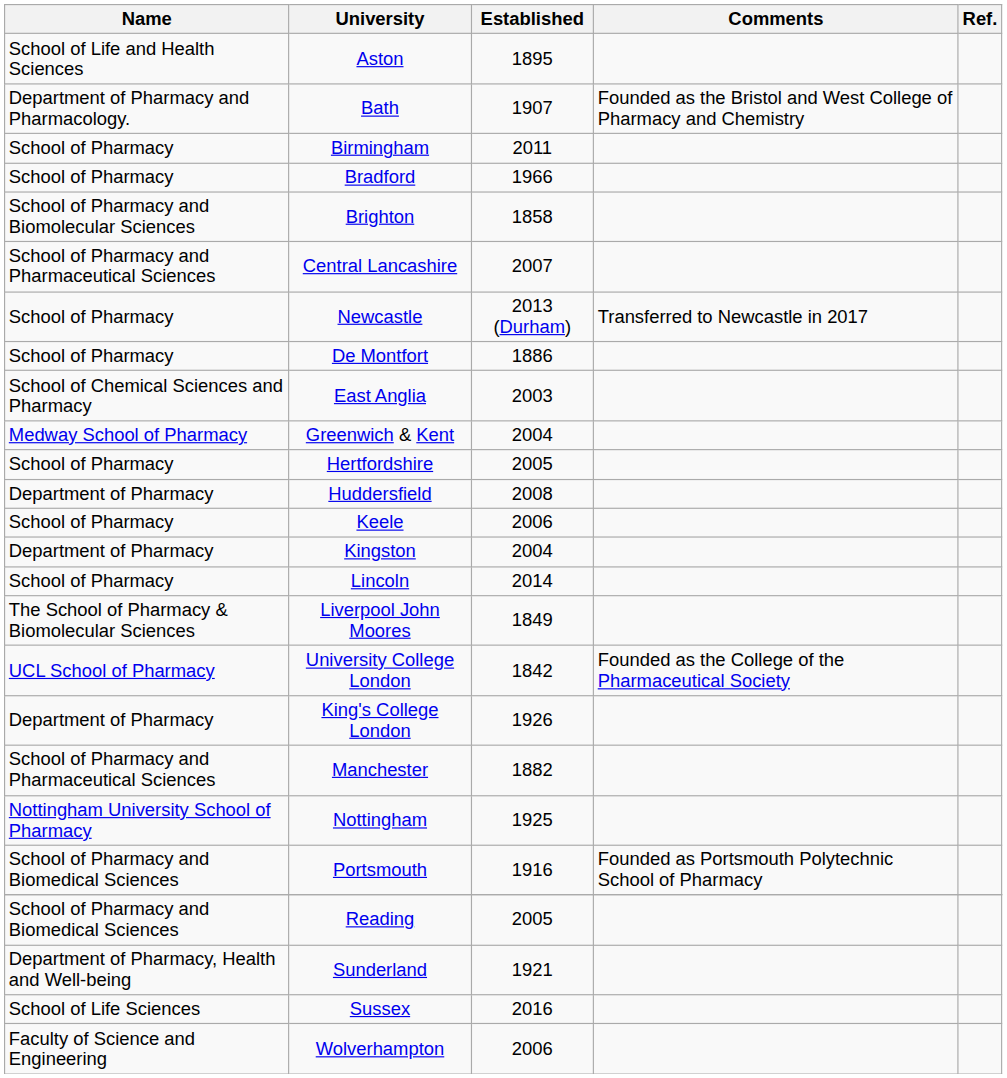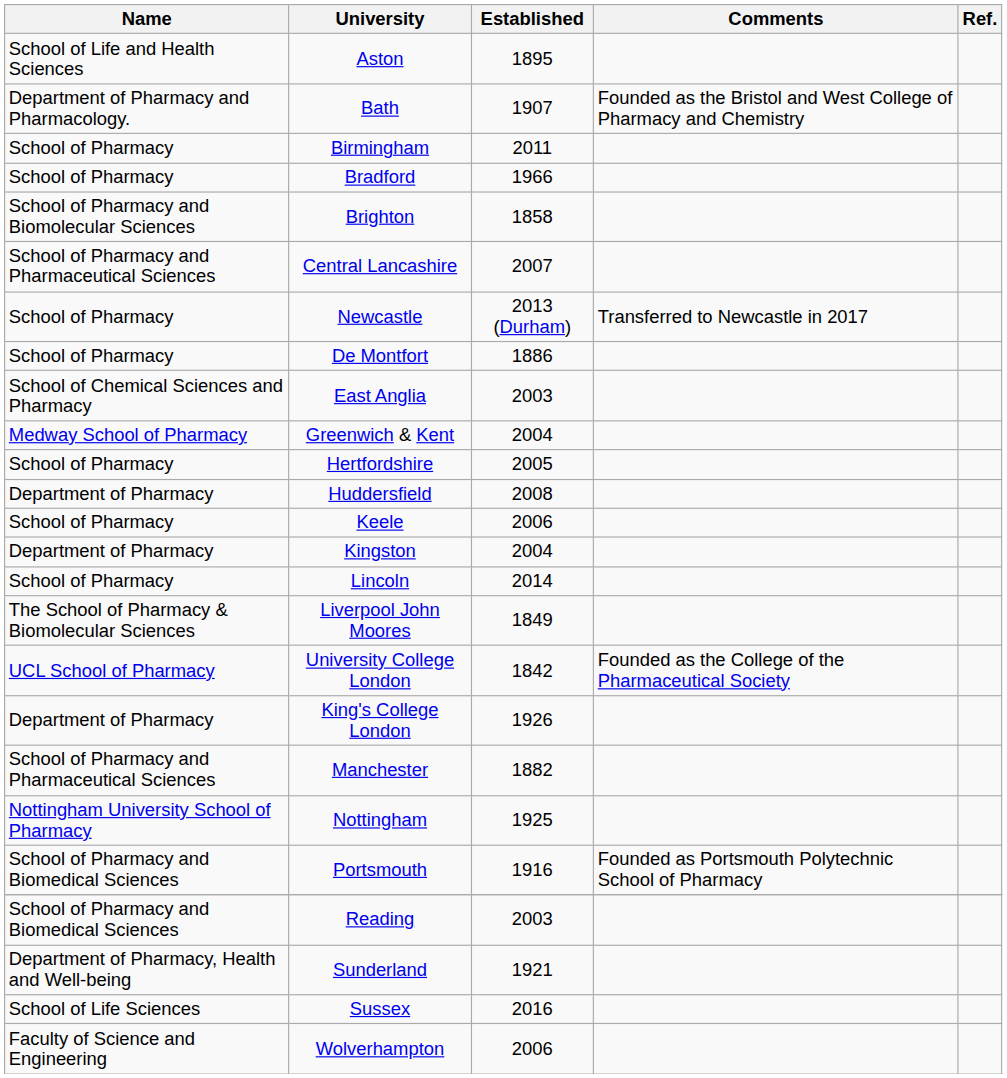Reading | Established: 2005 -> 2003
